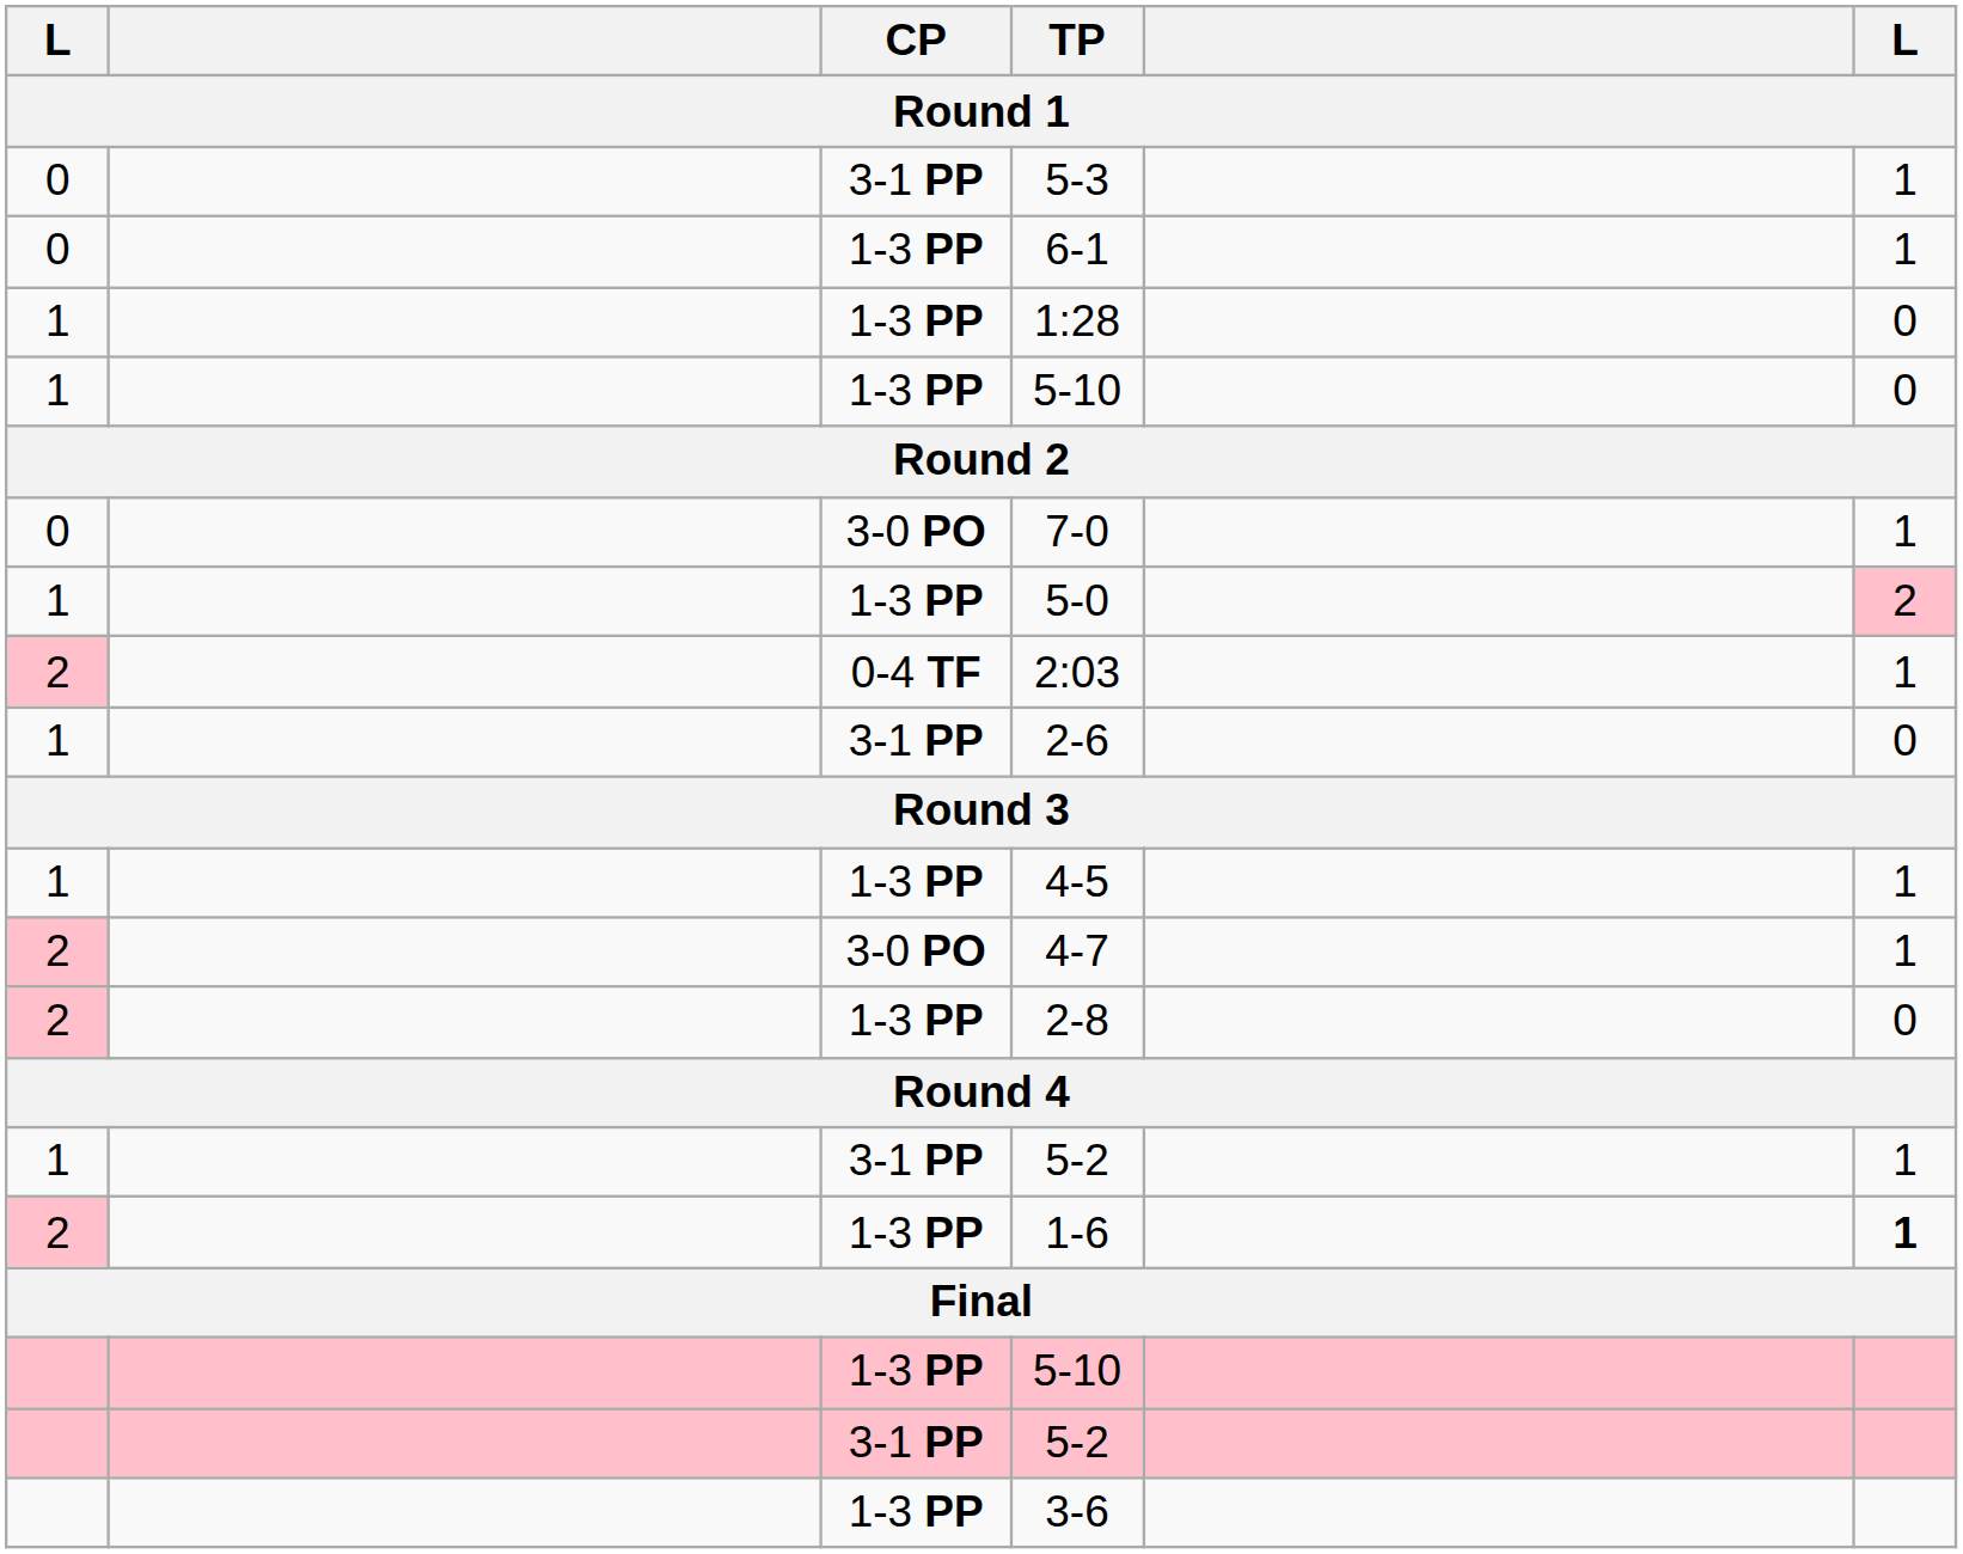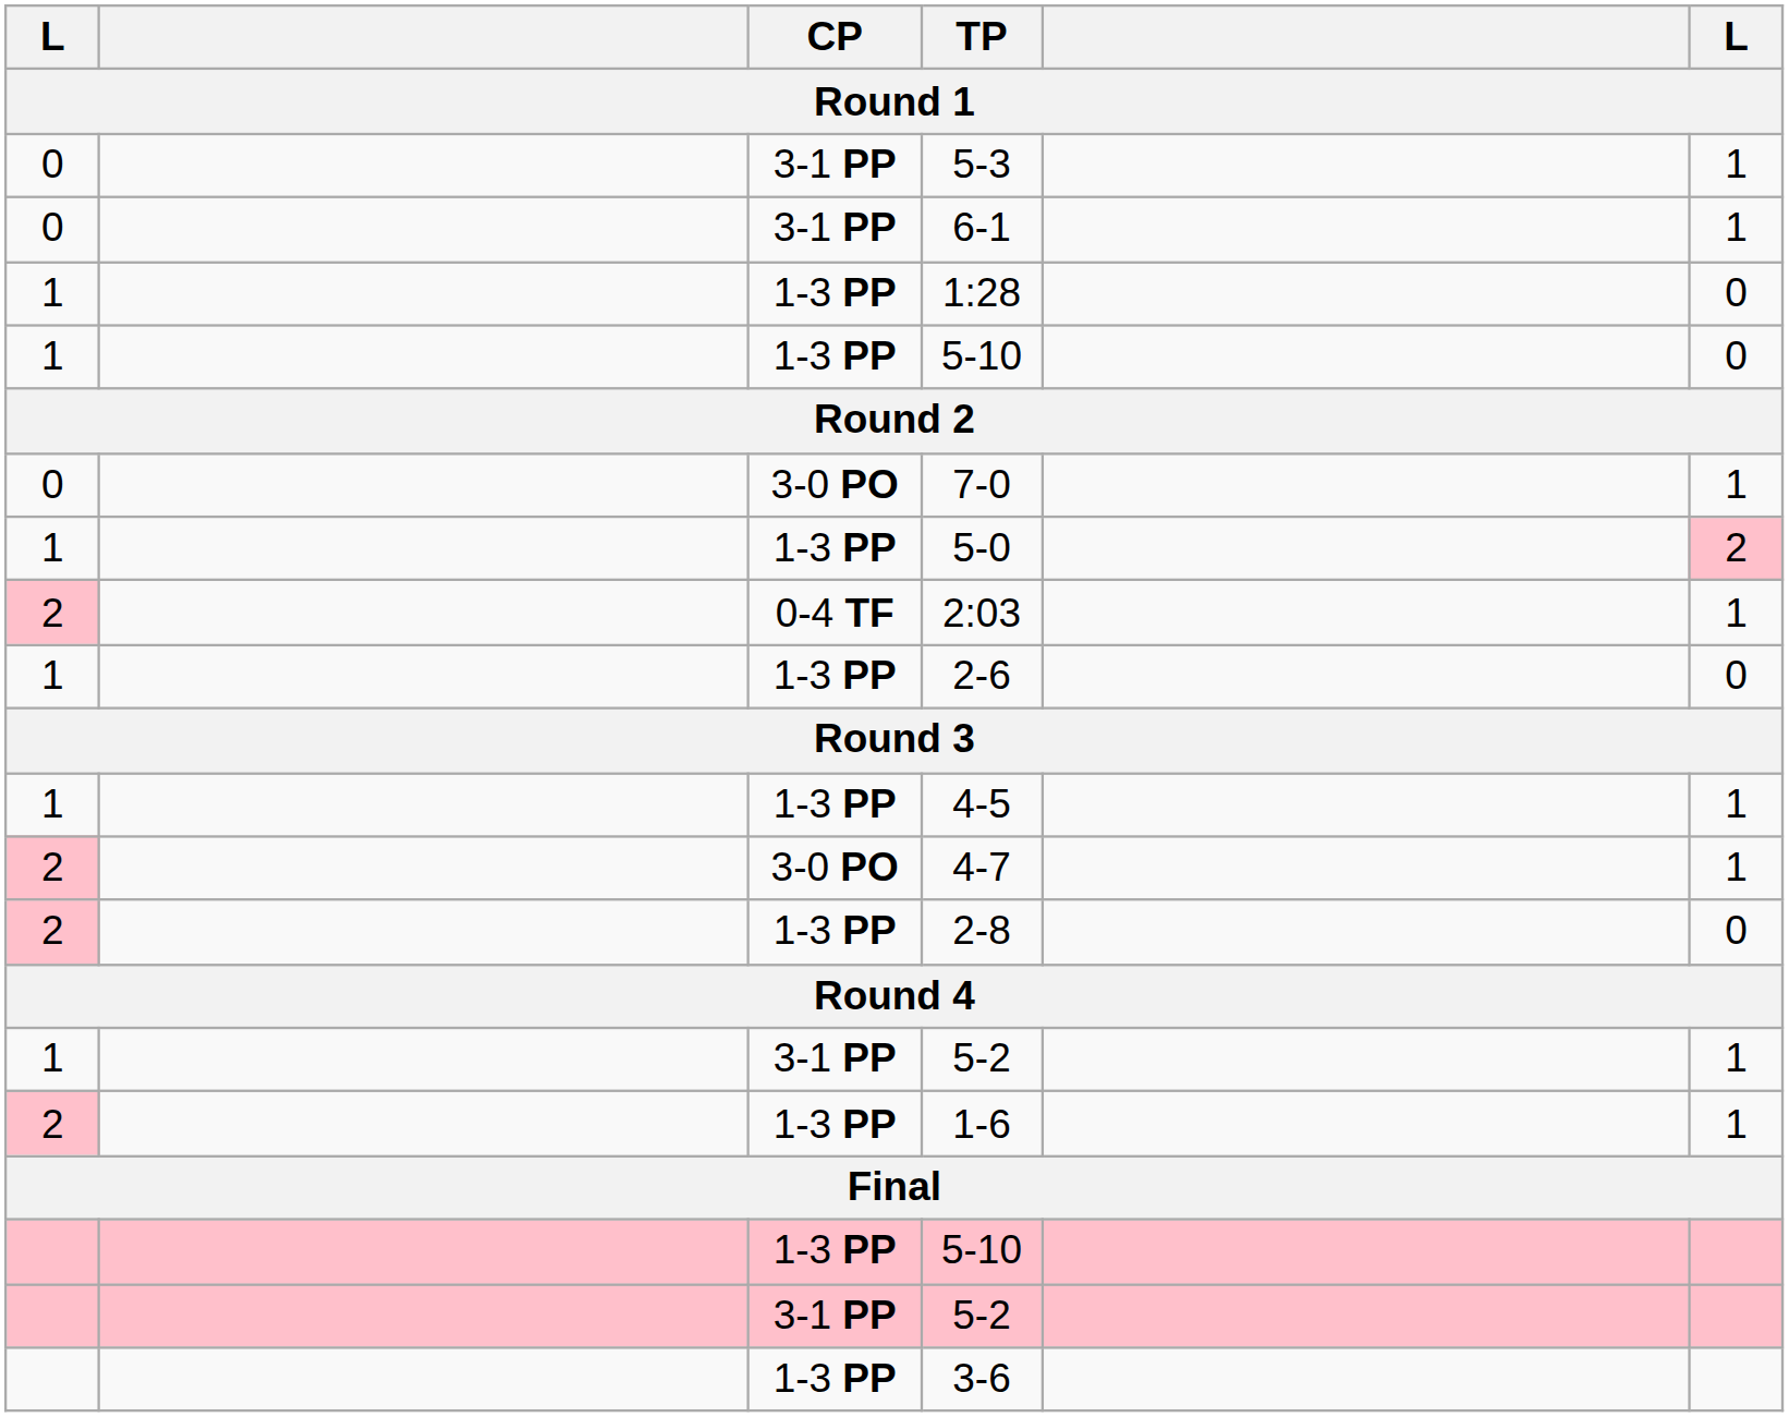6-1 | CP: 1-3 PP -> 3-1 PP
2-6 | CP: 3-1 PP -> 1-3 PP
1-6 | column 6: bold -> normal
